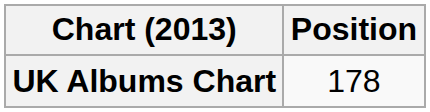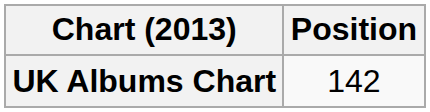UK Albums Chart | Position: 178 -> 142
